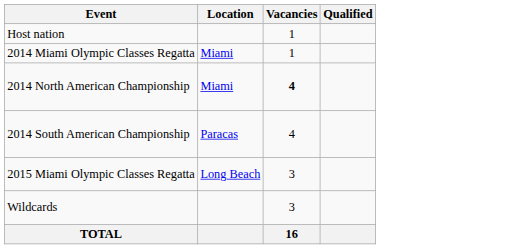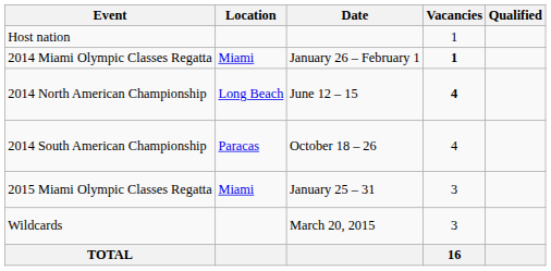+ column: Date | January 26 – February 1 | June 12 – 15 | October 18 – 26 | January 25 – 31 | March 20, 2015
2014 Miami Olympic Classes Regatta | Vacancies: normal -> bold
2014 North American Championship | Location: Miami -> Long Beach
2015 Miami Olympic Classes Regatta | Location: Long Beach -> Miami
